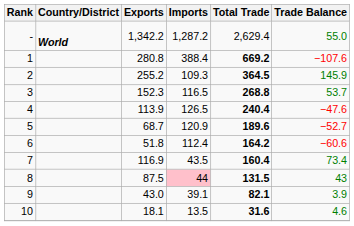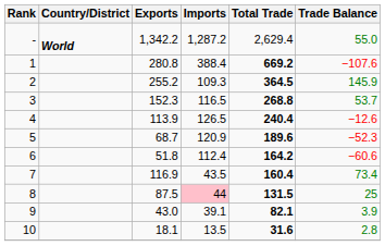4 | Trade Balance: −47.6 -> −12.6
5 | Trade Balance: −52.7 -> −52.3
8 | Trade Balance: 43 -> 25
10 | Trade Balance: 4.6 -> 2.8
